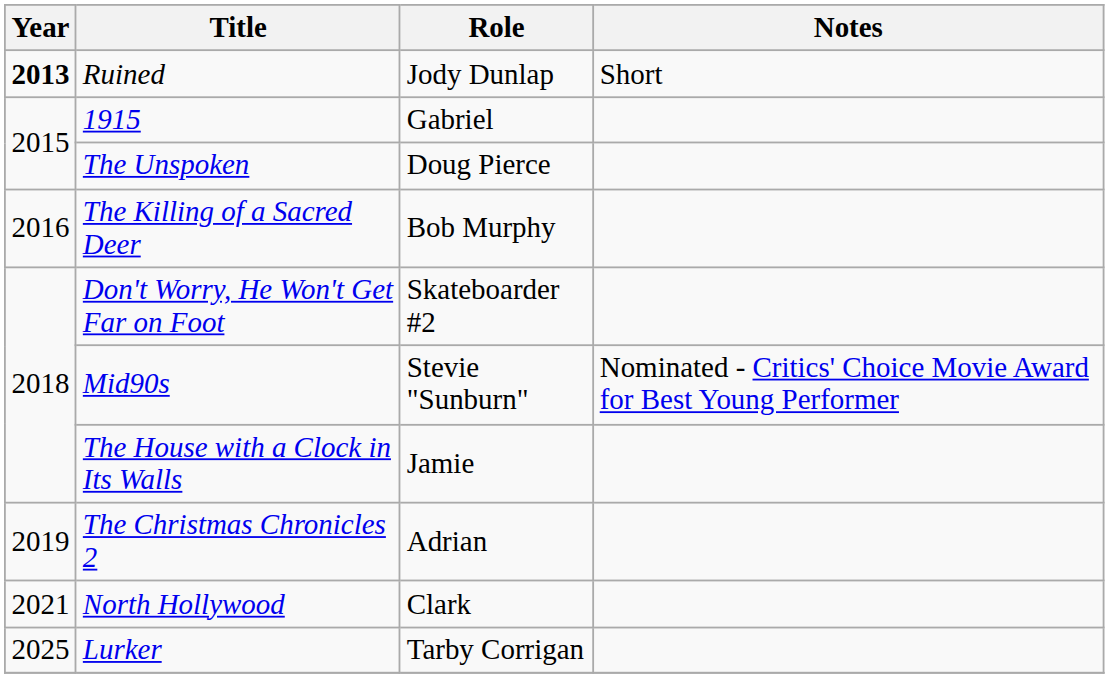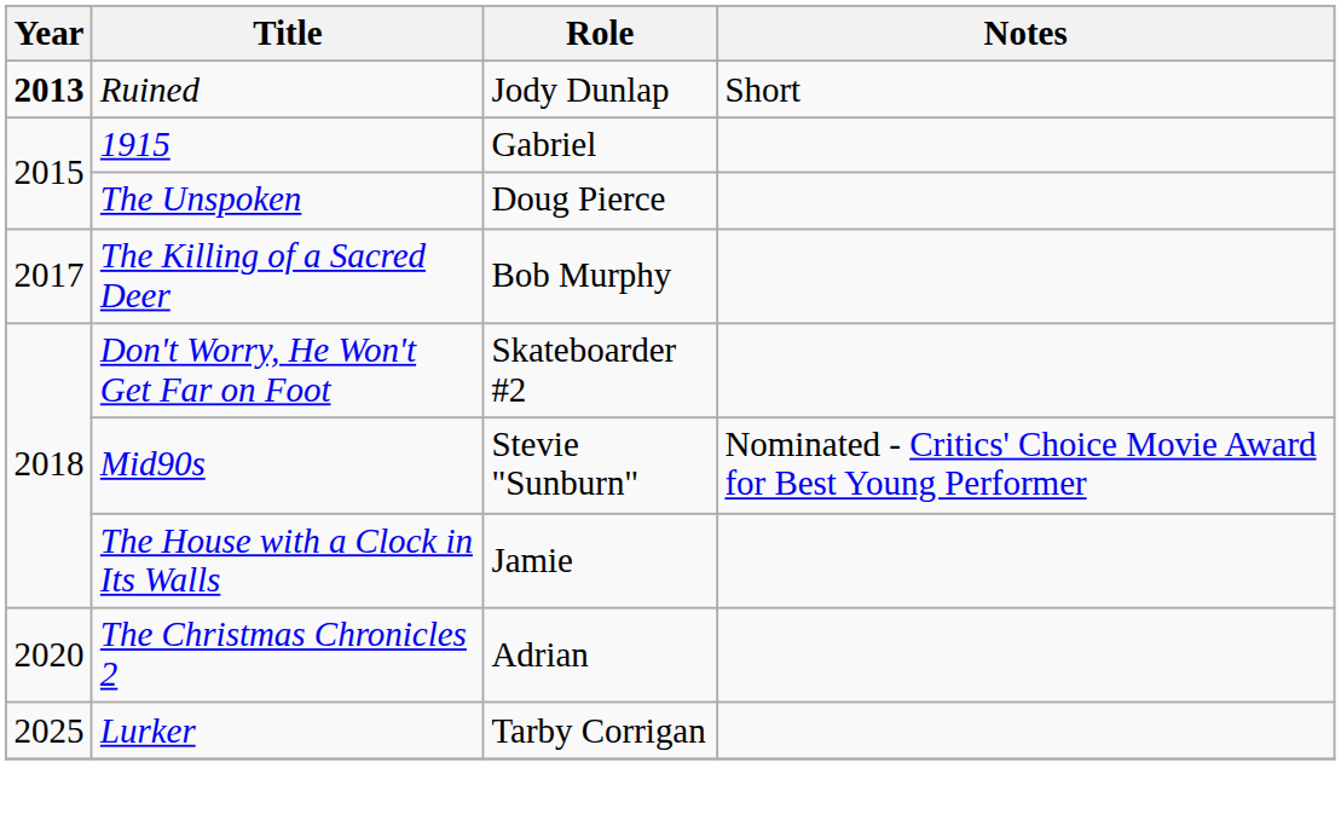The Killing of a Sacred Deer | Year: 2016 -> 2017
The Christmas Chronicles 2 | Year: 2019 -> 2020
- row: 2021 | North Hollywood | Clark
